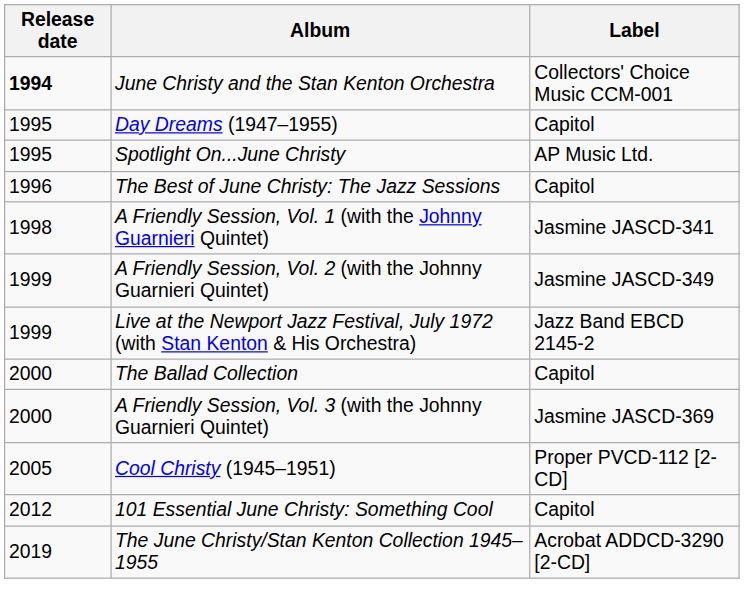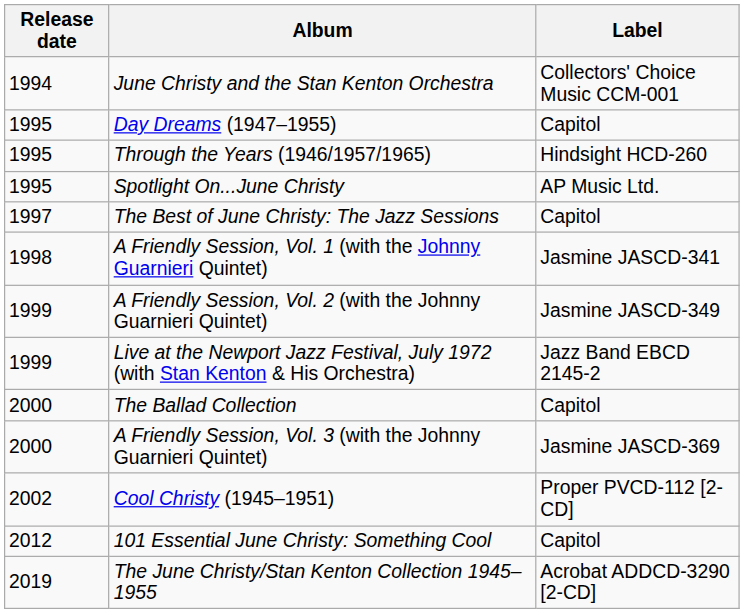June Christy and the Stan Kenton Orchestra | Release date: bold -> normal
+ row: 1995 | Through the Years (1946/1957/1965) | Hindsight HCD-260
The Best of June Christy: The Jazz Sessions | Release date: 1996 -> 1997
Cool Christy (1945–1951) | Release date: 2005 -> 2002
